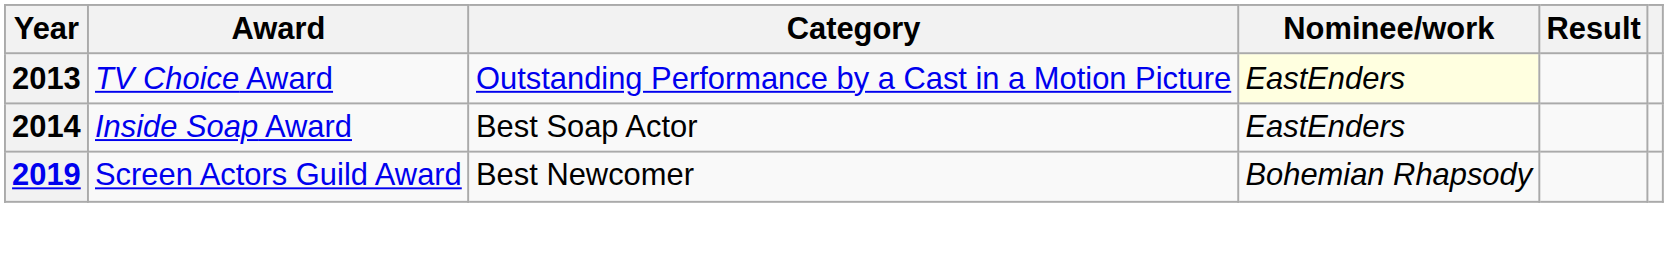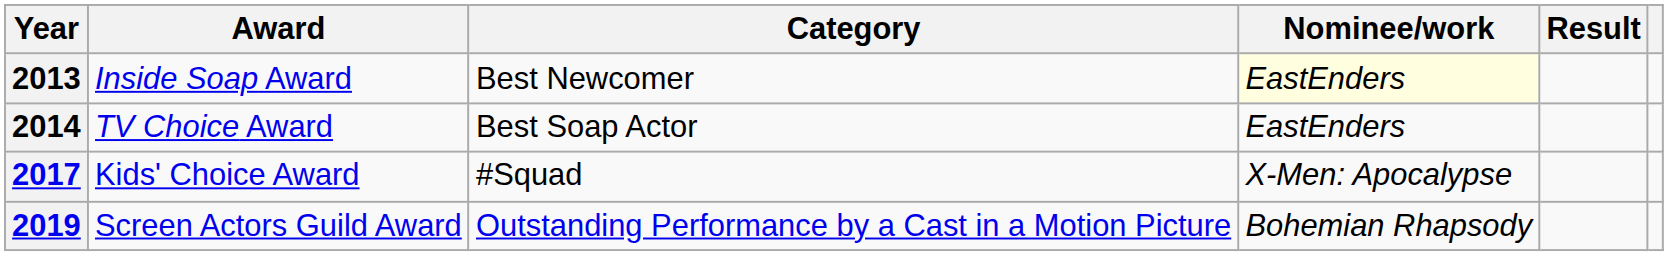2013 | Award: TV Choice Award -> Inside Soap Award
2013 | Category: Outstanding Performance by a Cast in a Motion Picture -> Best Newcomer
2014 | Award: Inside Soap Award -> TV Choice Award
+ row: 2017 | Kids' Choice Award | #Squad | X-Men: Apocalypse
2019 | Category: Best Newcomer -> Outstanding Performance by a Cast in a Motion Picture
